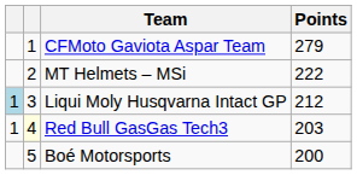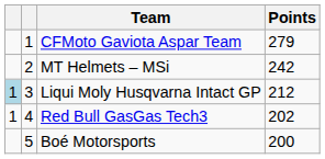MT Helmets – MSi | Points: 222 -> 242
Red Bull GasGas Tech3 | column 2: lightyellow background -> no background
Red Bull GasGas Tech3 | Points: 203 -> 202
